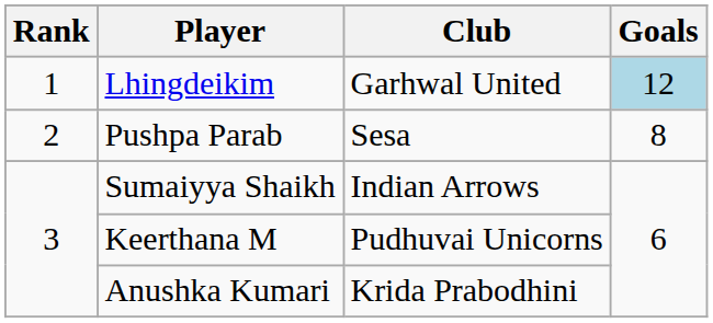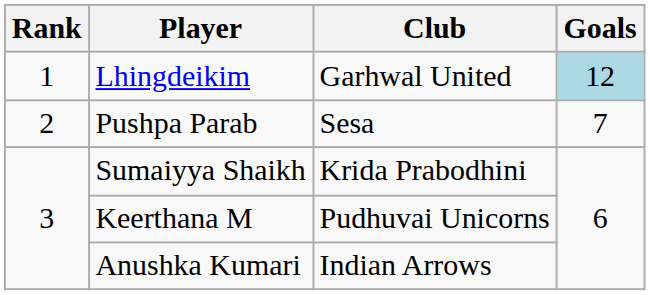Pushpa Parab | Goals: 8 -> 7
Sumaiyya Shaikh | Club: Indian Arrows -> Krida Prabodhini
Anushka Kumari | Club: Krida Prabodhini -> Indian Arrows
